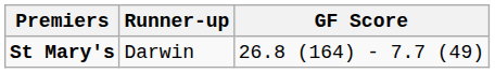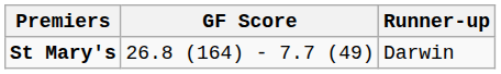columns swapped: GF Score <-> Runner-up
